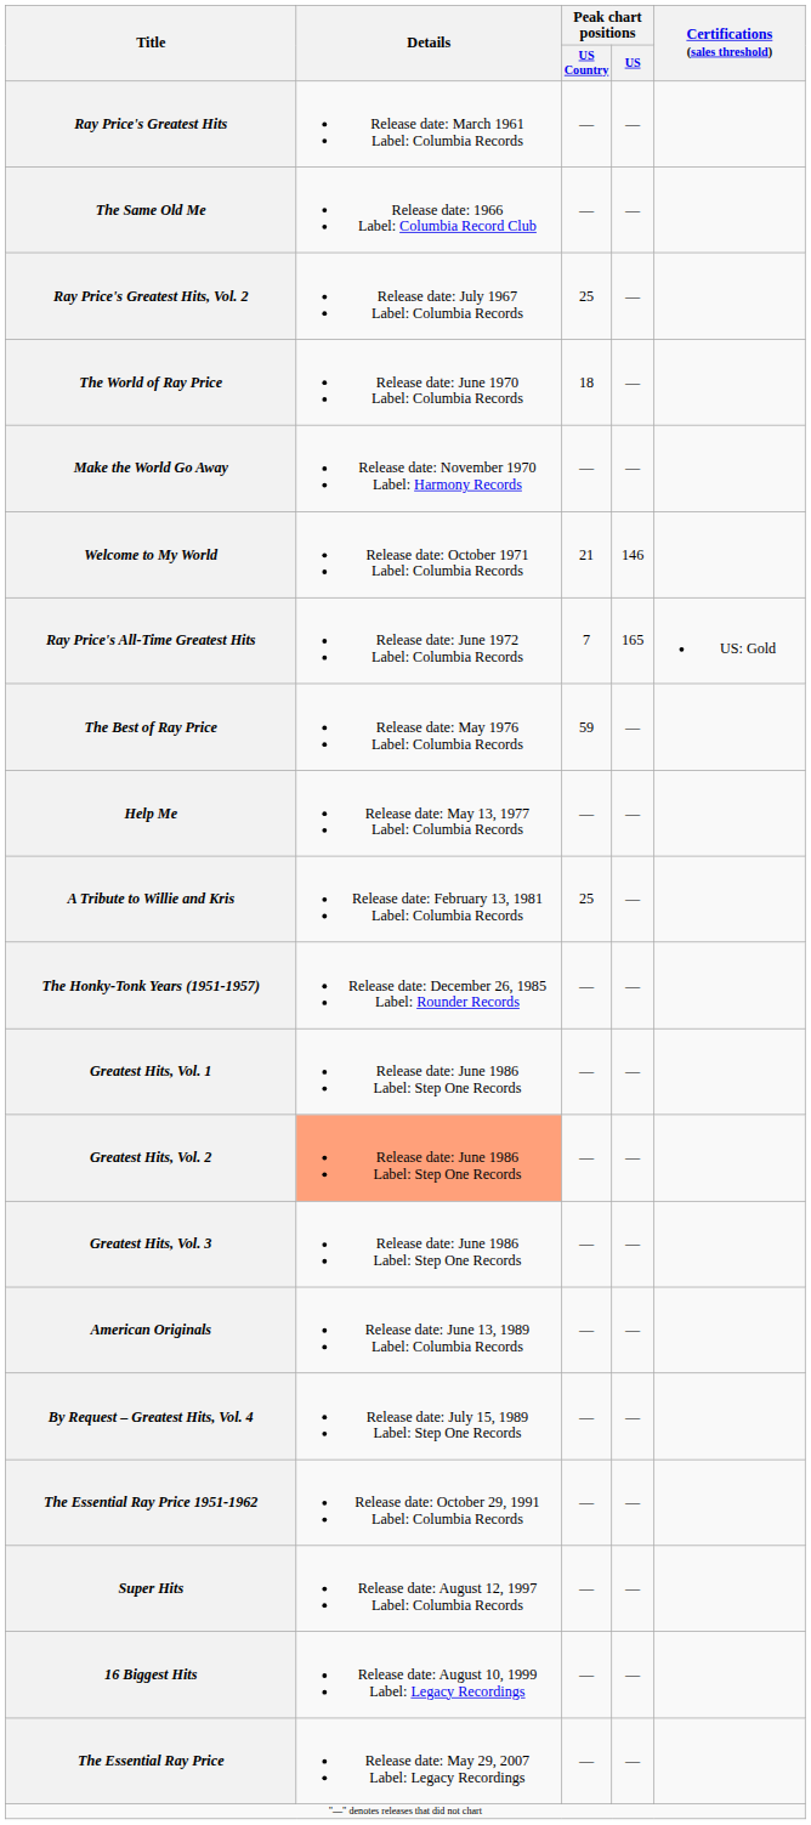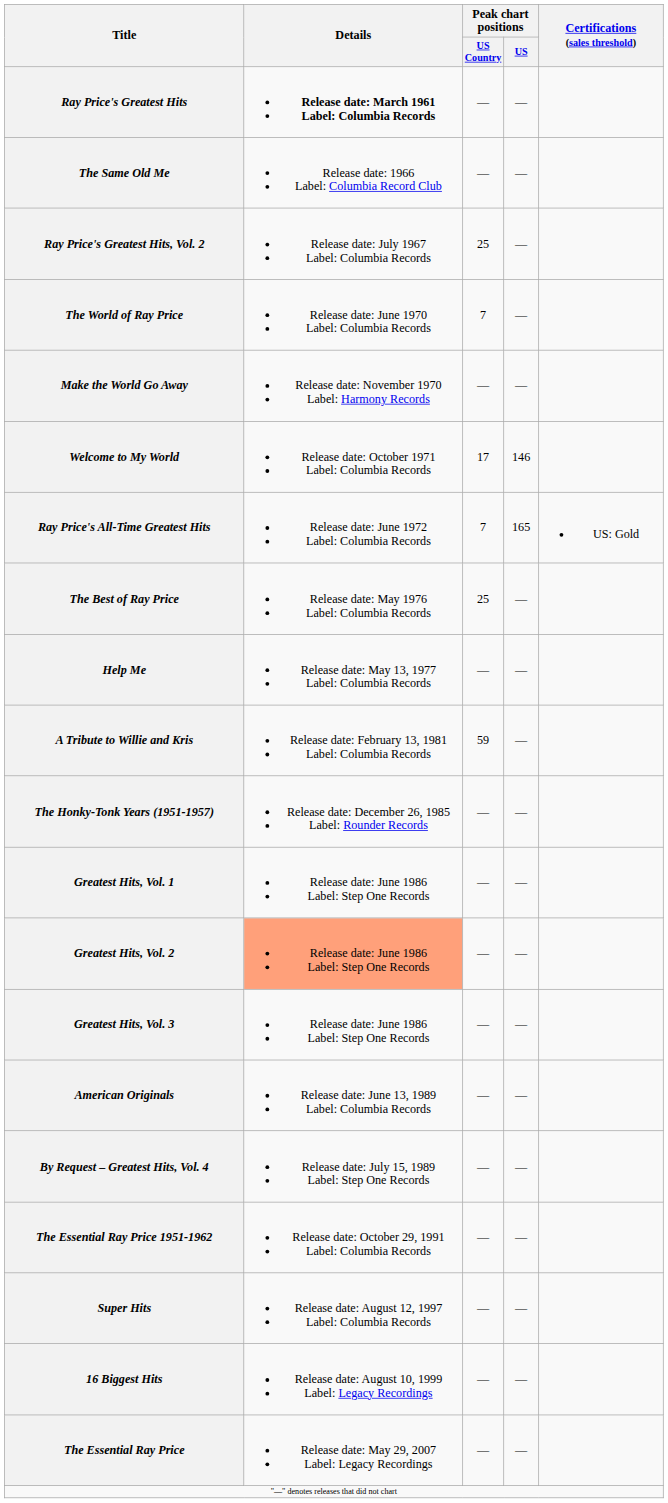Ray Price's Greatest Hits | Details: normal -> bold
The World of Ray Price | Peak chart positions / US Country: 18 -> 7
Welcome to My World | Peak chart positions / US Country: 21 -> 17
The Best of Ray Price | Peak chart positions / US Country: 59 -> 25
A Tribute to Willie and Kris | Peak chart positions / US Country: 25 -> 59
